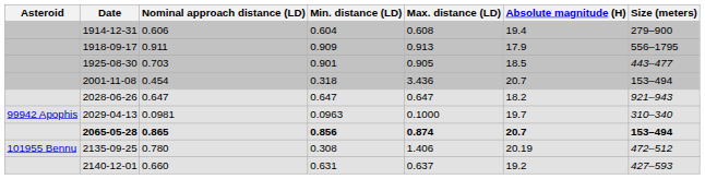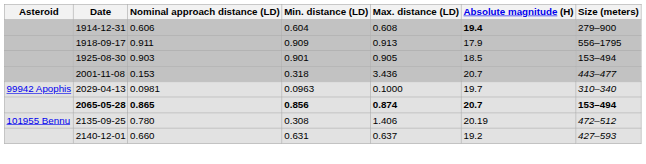1914-12-31 | Absolute magnitude (H): normal -> bold
1925-08-30 | Nominal approach distance (LD): 0.703 -> 0.903
1925-08-30 | Size (meters): 443–477 -> 153–494
2001-11-08 | Nominal approach distance (LD): 0.454 -> 0.153
2001-11-08 | Size (meters): 153–494 -> 443–477
- row: 2028-06-26 | 0.647 | 0.647 | 0.647 | 18.2 | 921–943
